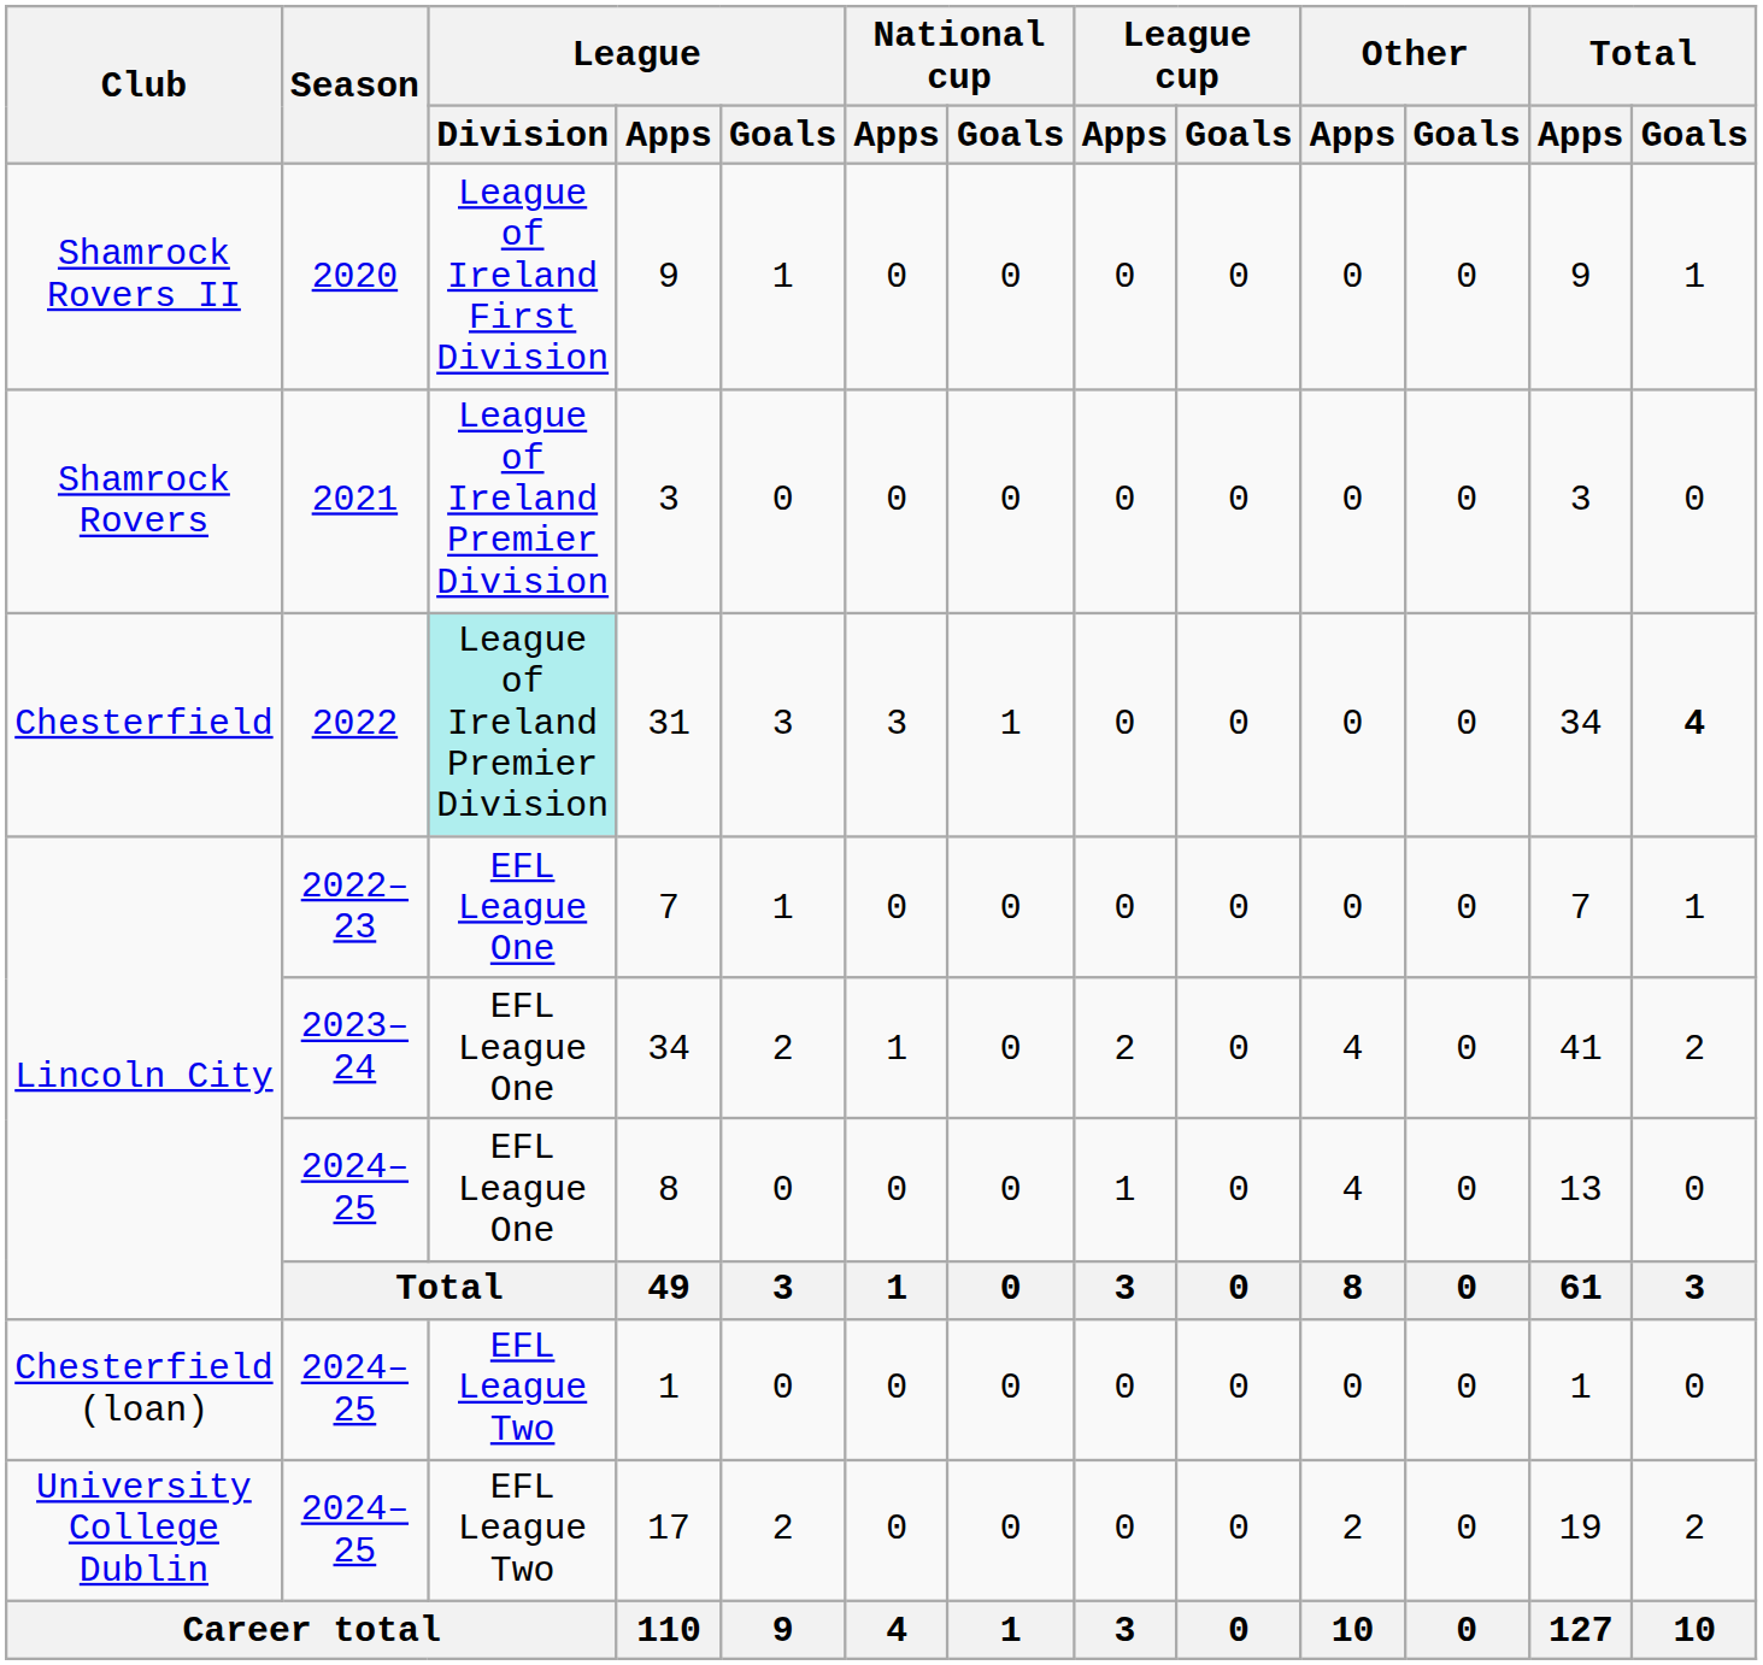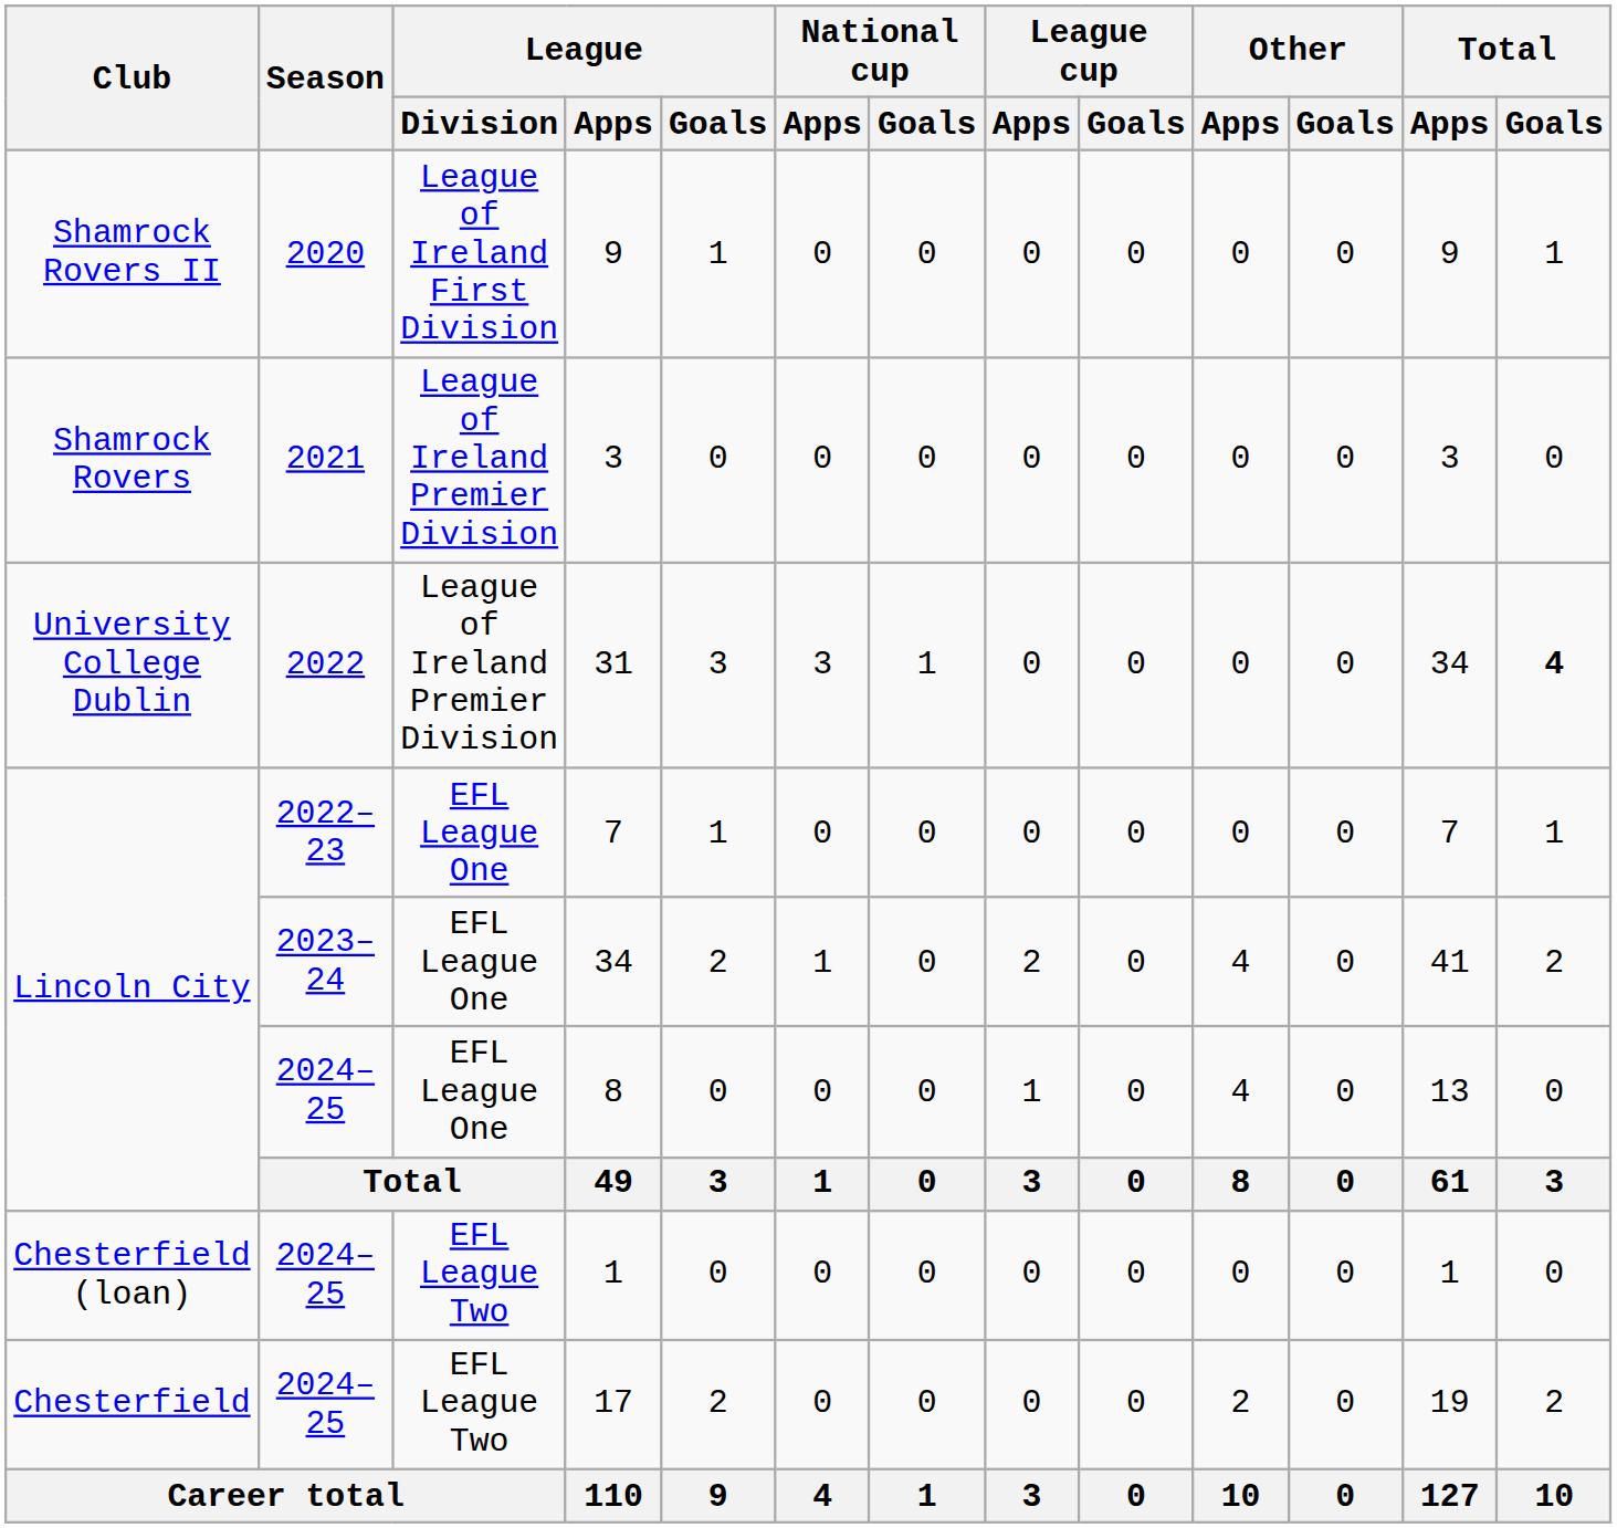31 | Club: Chesterfield -> University College Dublin
31 | League / Division: paleturquoise background -> no background
17 | Club: University College Dublin -> Chesterfield
